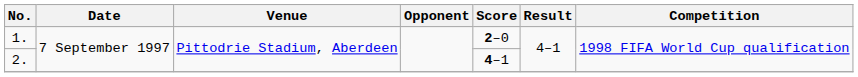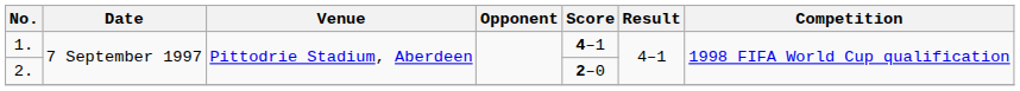1. | Score: 2–0 -> 4–1
2. | Score: 4–1 -> 2–0
